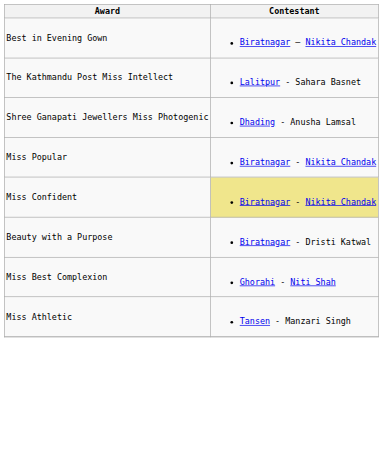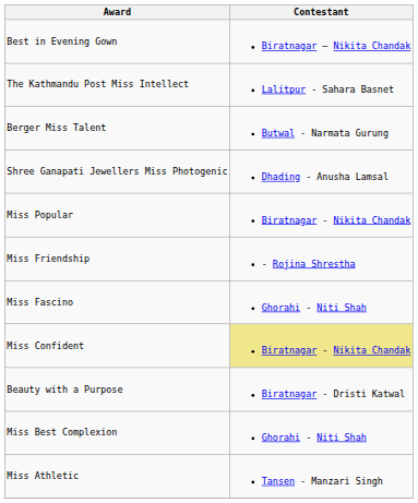+ row: Berger Miss Talent | Butwal - Narmata Gurung
+ row: Miss Friendship | - Rojina Shrestha
+ row: Miss Fascino | Ghorahi - Niti Shah
